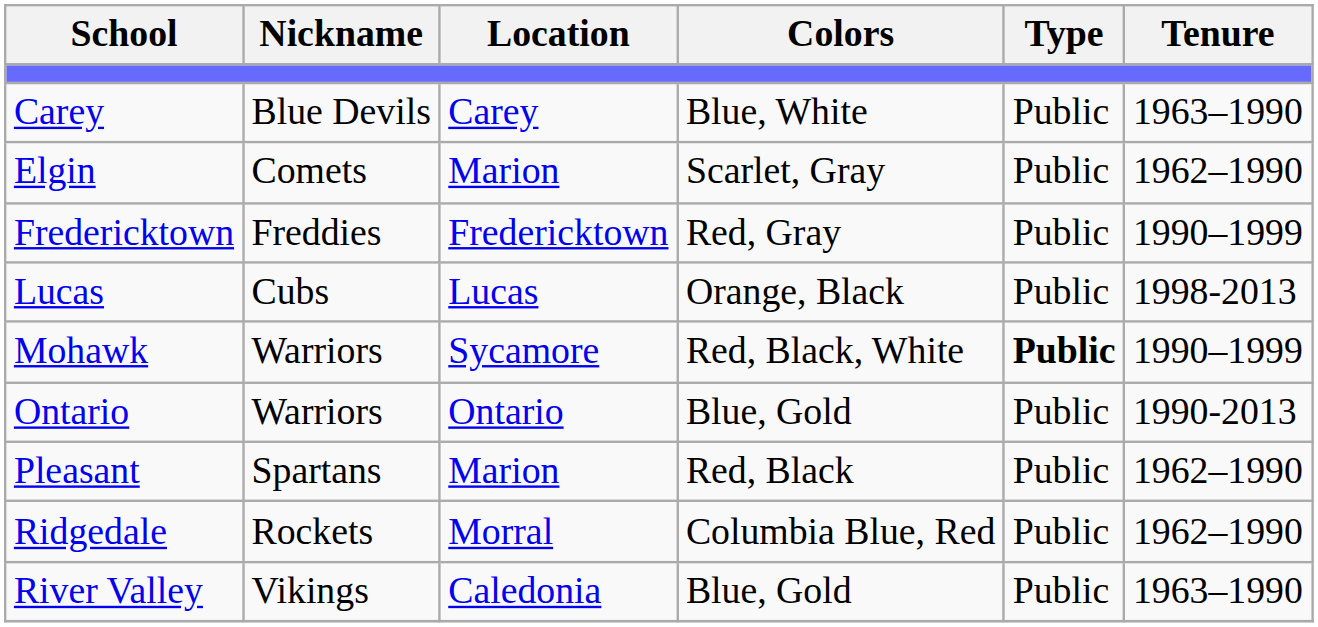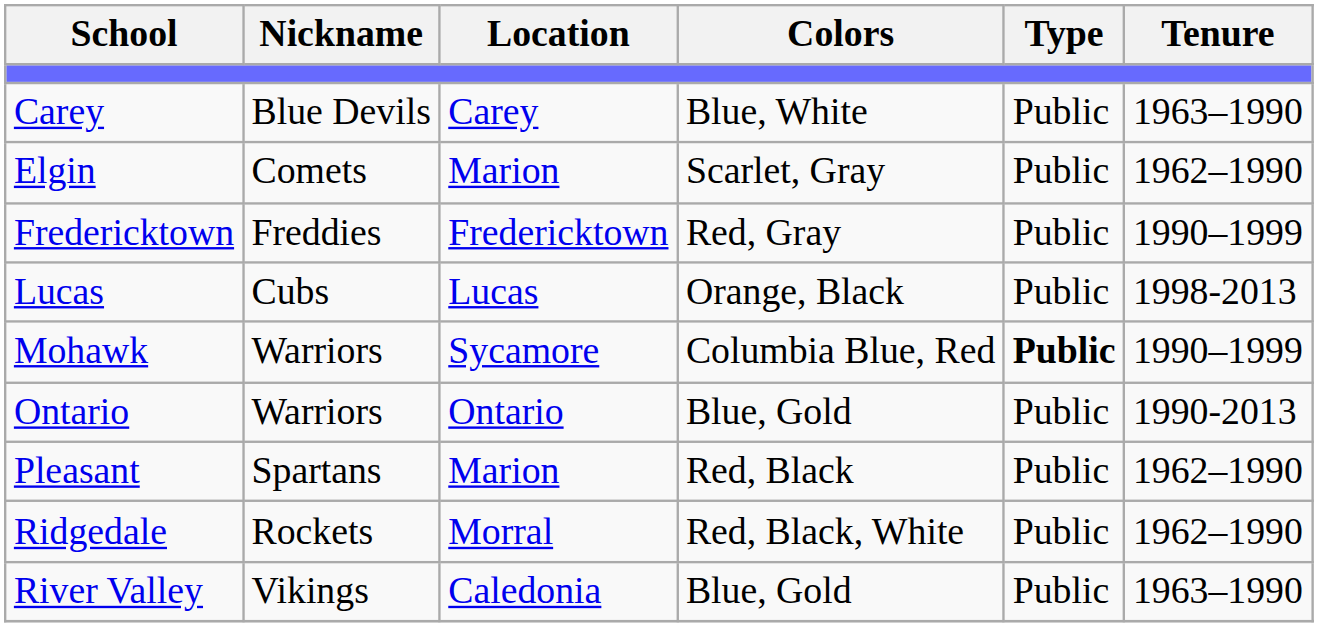Mohawk | Colors: Red, Black, White -> Columbia Blue, Red
Ridgedale | Colors: Columbia Blue, Red -> Red, Black, White
